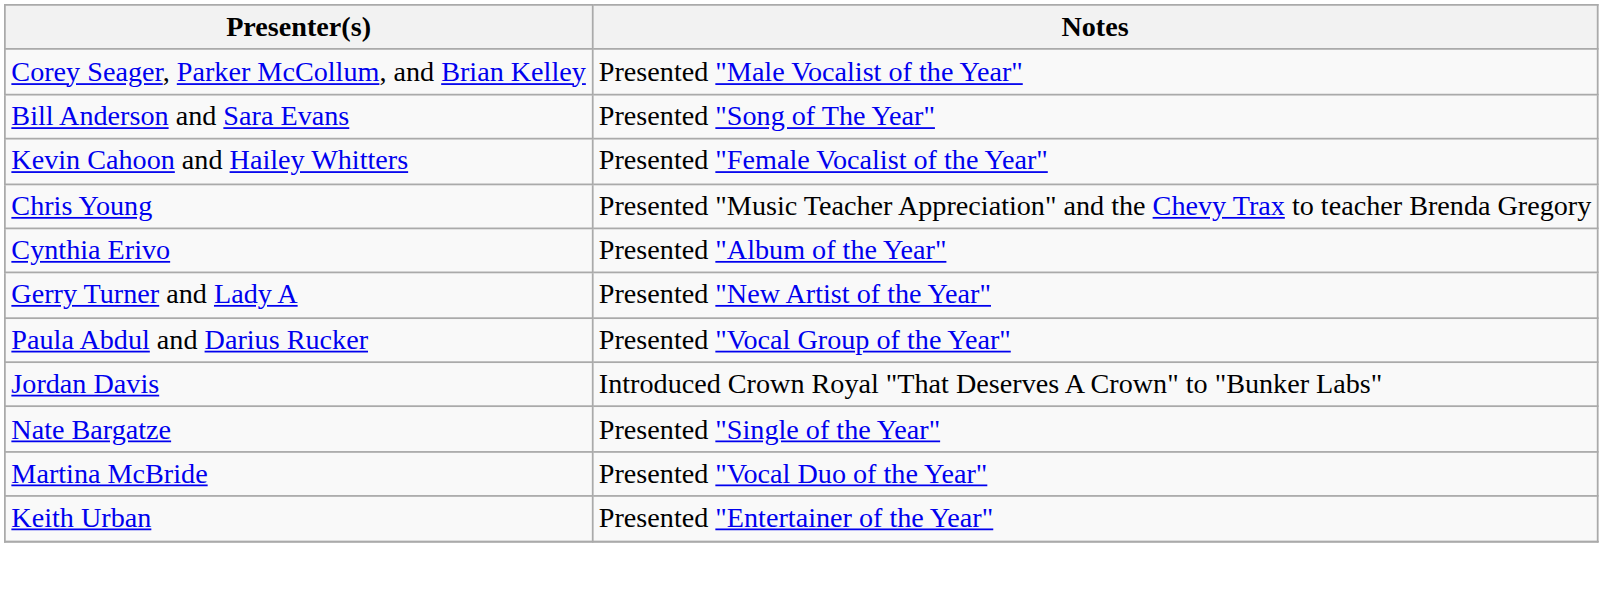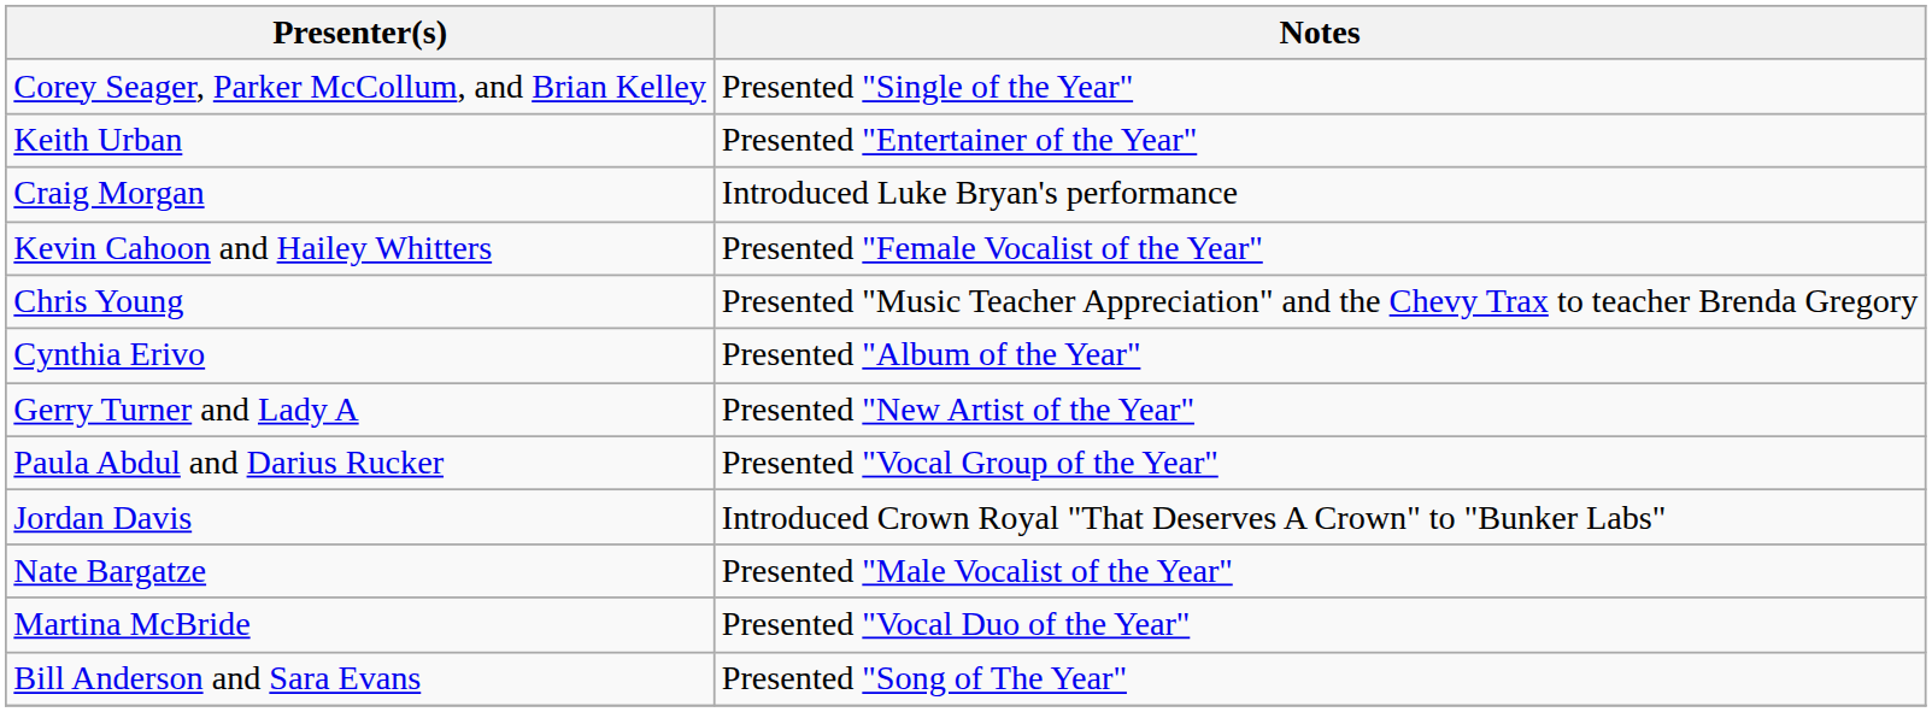Corey Seager, Parker McCollum, and Brian Kelley | Notes: Presented "Male Vocalist of the Year" -> Presented "Single of the Year"
rows swapped: Bill Anderson and Sara Evans <-> Keith Urban
+ row: Craig Morgan | Introduced Luke Bryan's performance
Nate Bargatze | Notes: Presented "Single of the Year" -> Presented "Male Vocalist of the Year"
